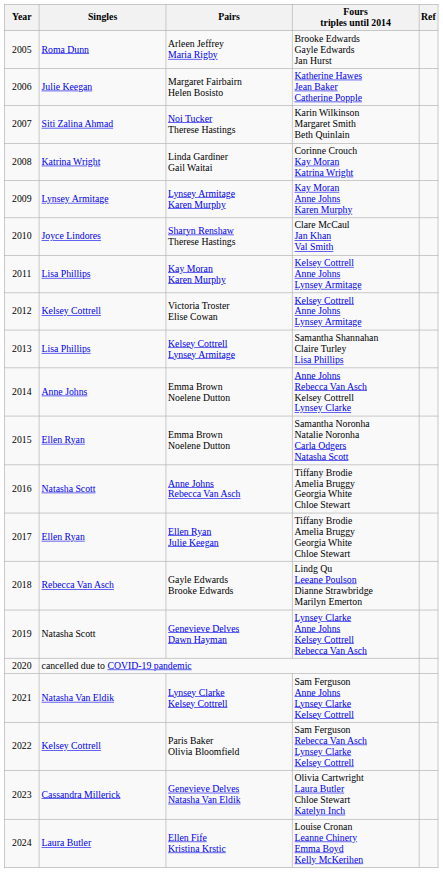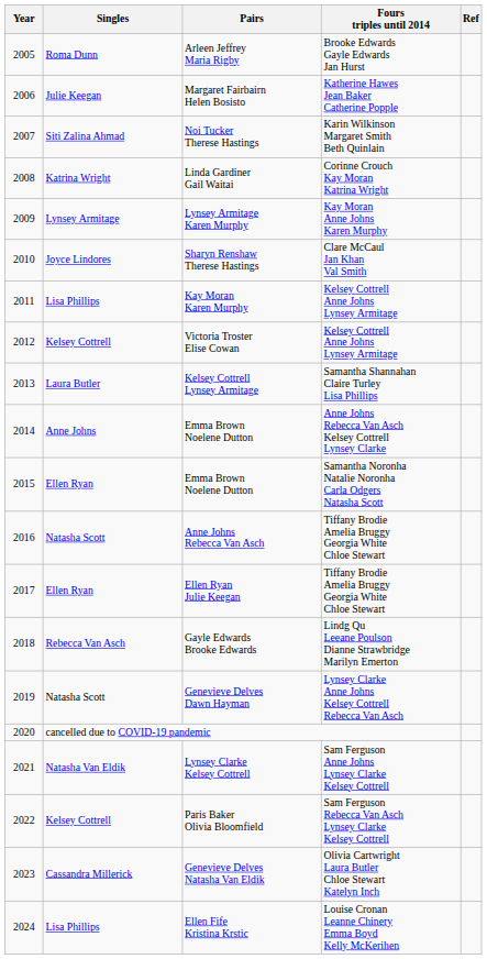Kelsey Cottrell Lynsey Armitage | Singles: Lisa Phillips -> Laura Butler
Ellen Fife Kristina Krstic | Singles: Laura Butler -> Lisa Phillips
